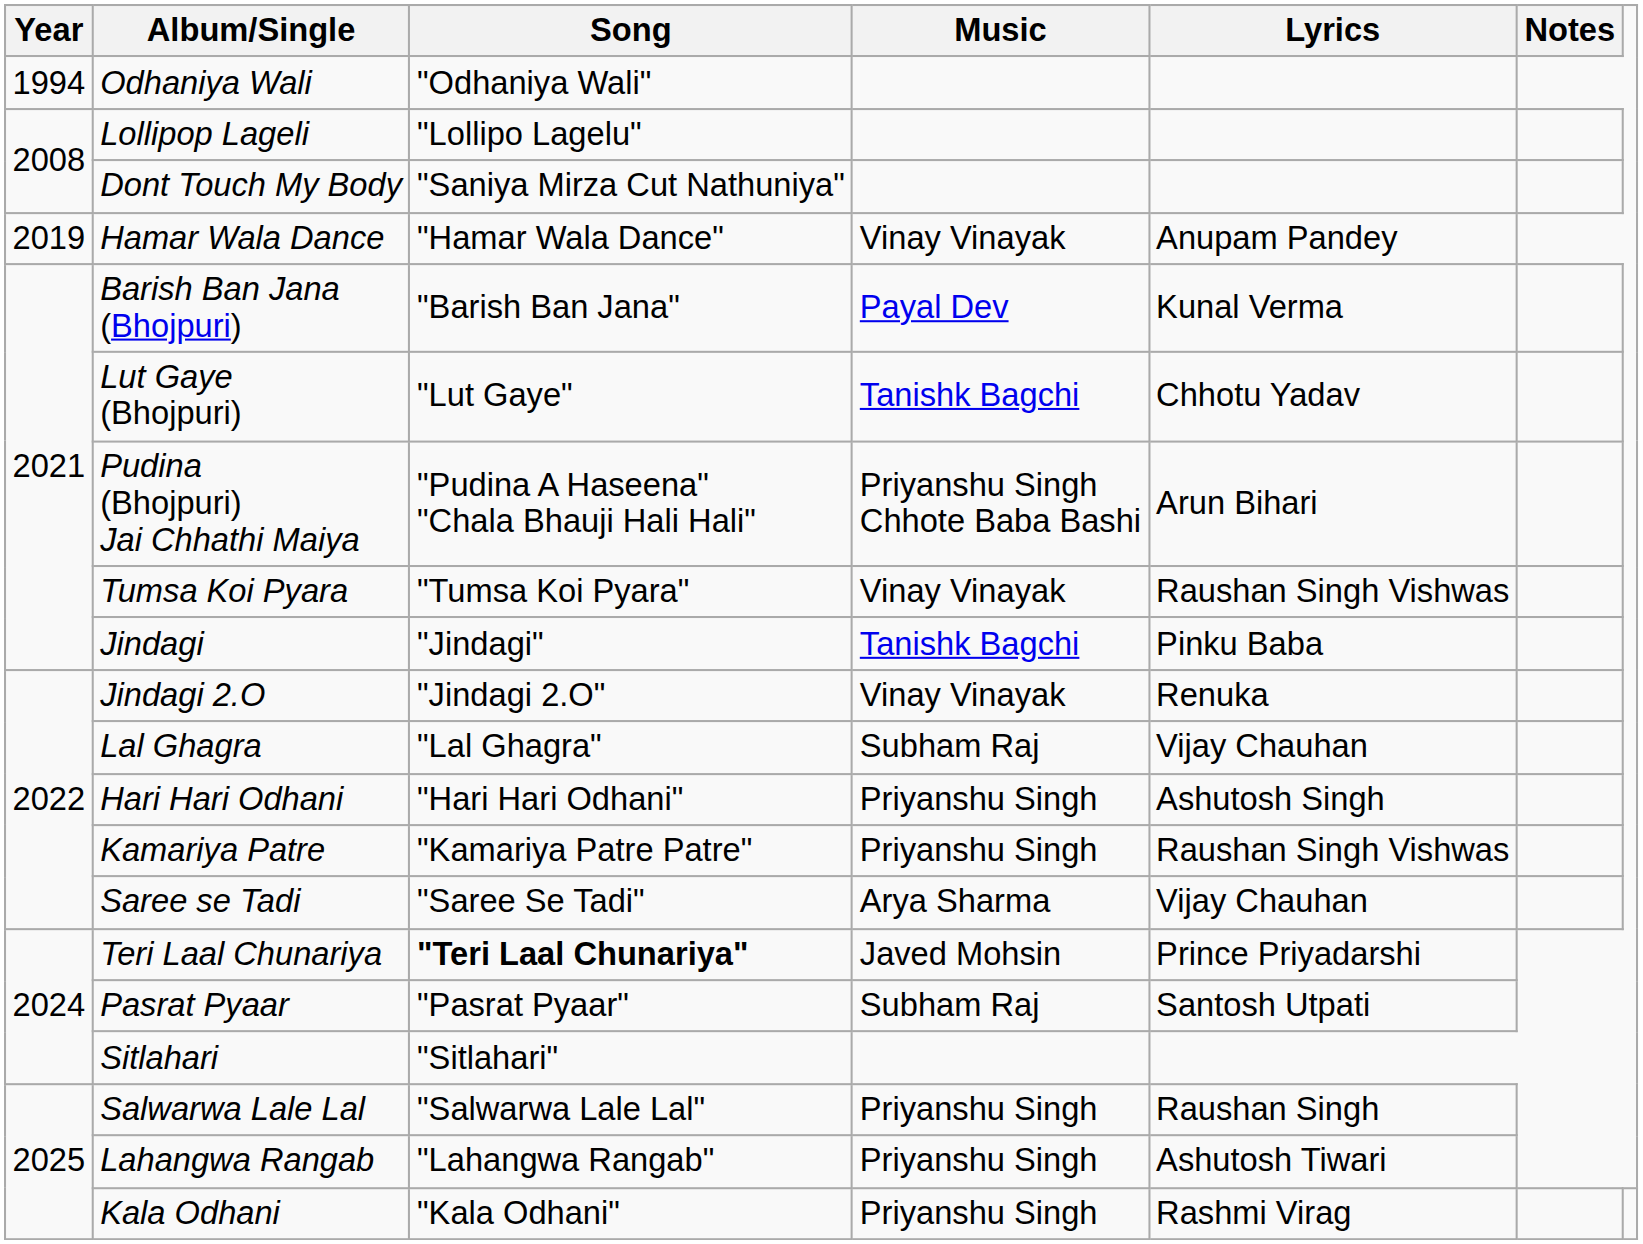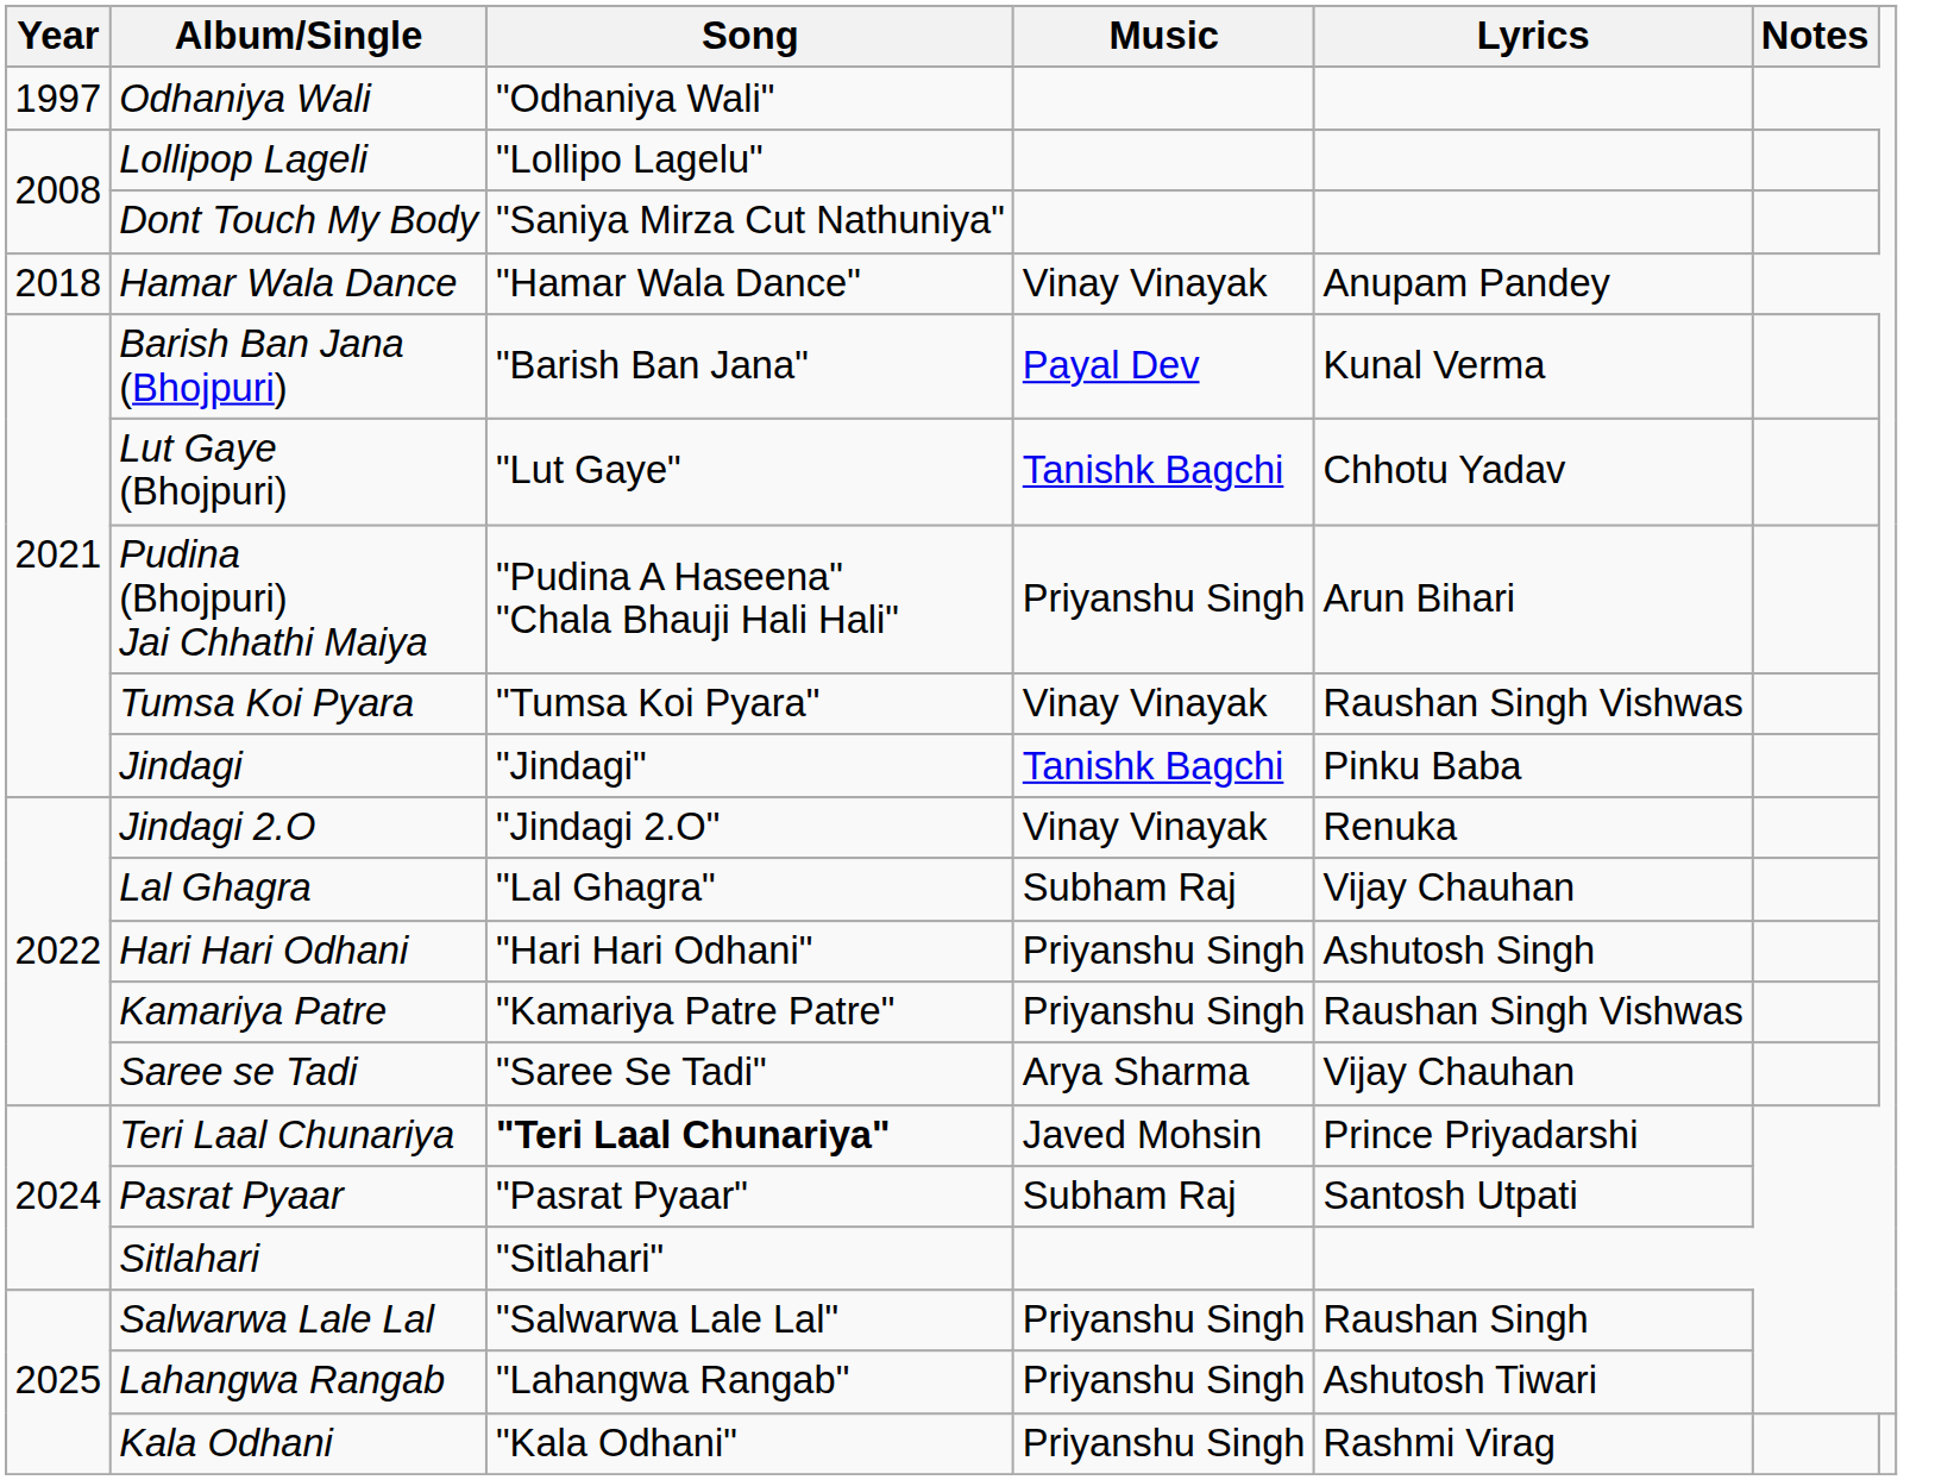Odhaniya Wali | Year: 1994 -> 1997
Hamar Wala Dance | Year: 2019 -> 2018
Pudina (Bhojpuri) Jai Chhathi Maiya | Music: Priyanshu Singh Chhote Baba Bashi -> Priyanshu Singh
